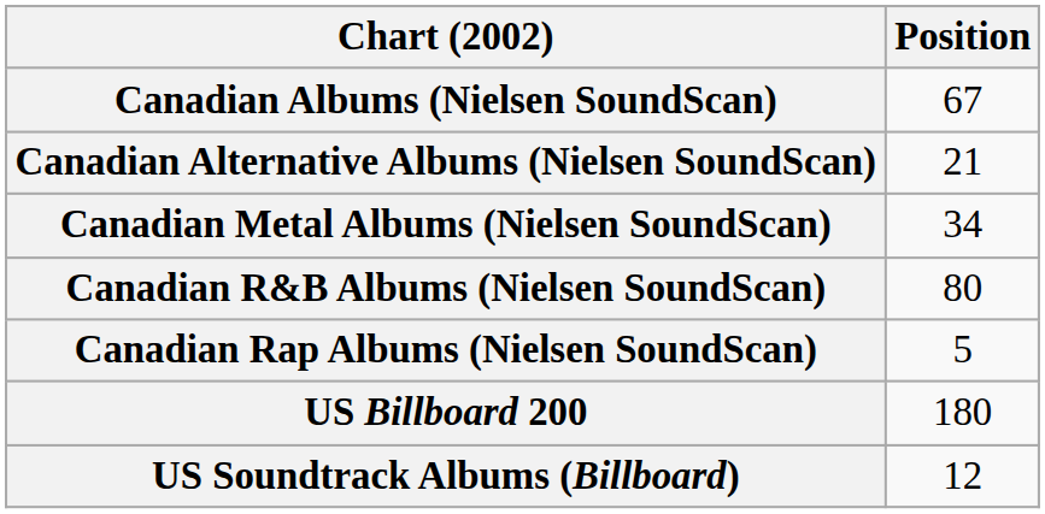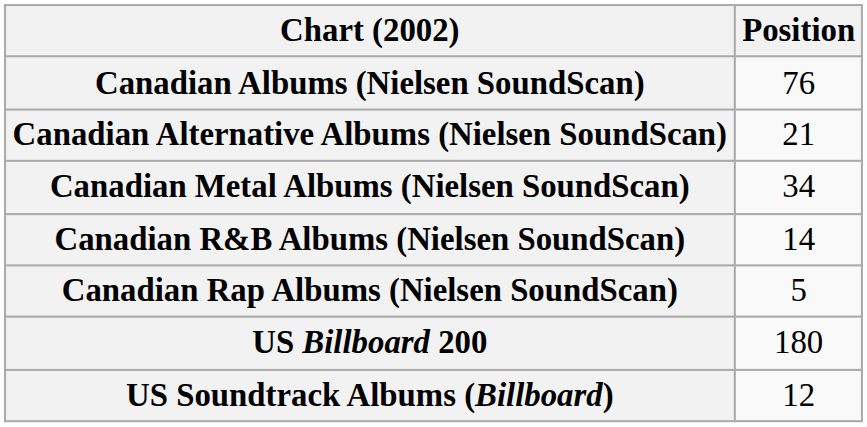Canadian Albums (Nielsen SoundScan) | Position: 67 -> 76
Canadian R&B Albums (Nielsen SoundScan) | Position: 80 -> 14
